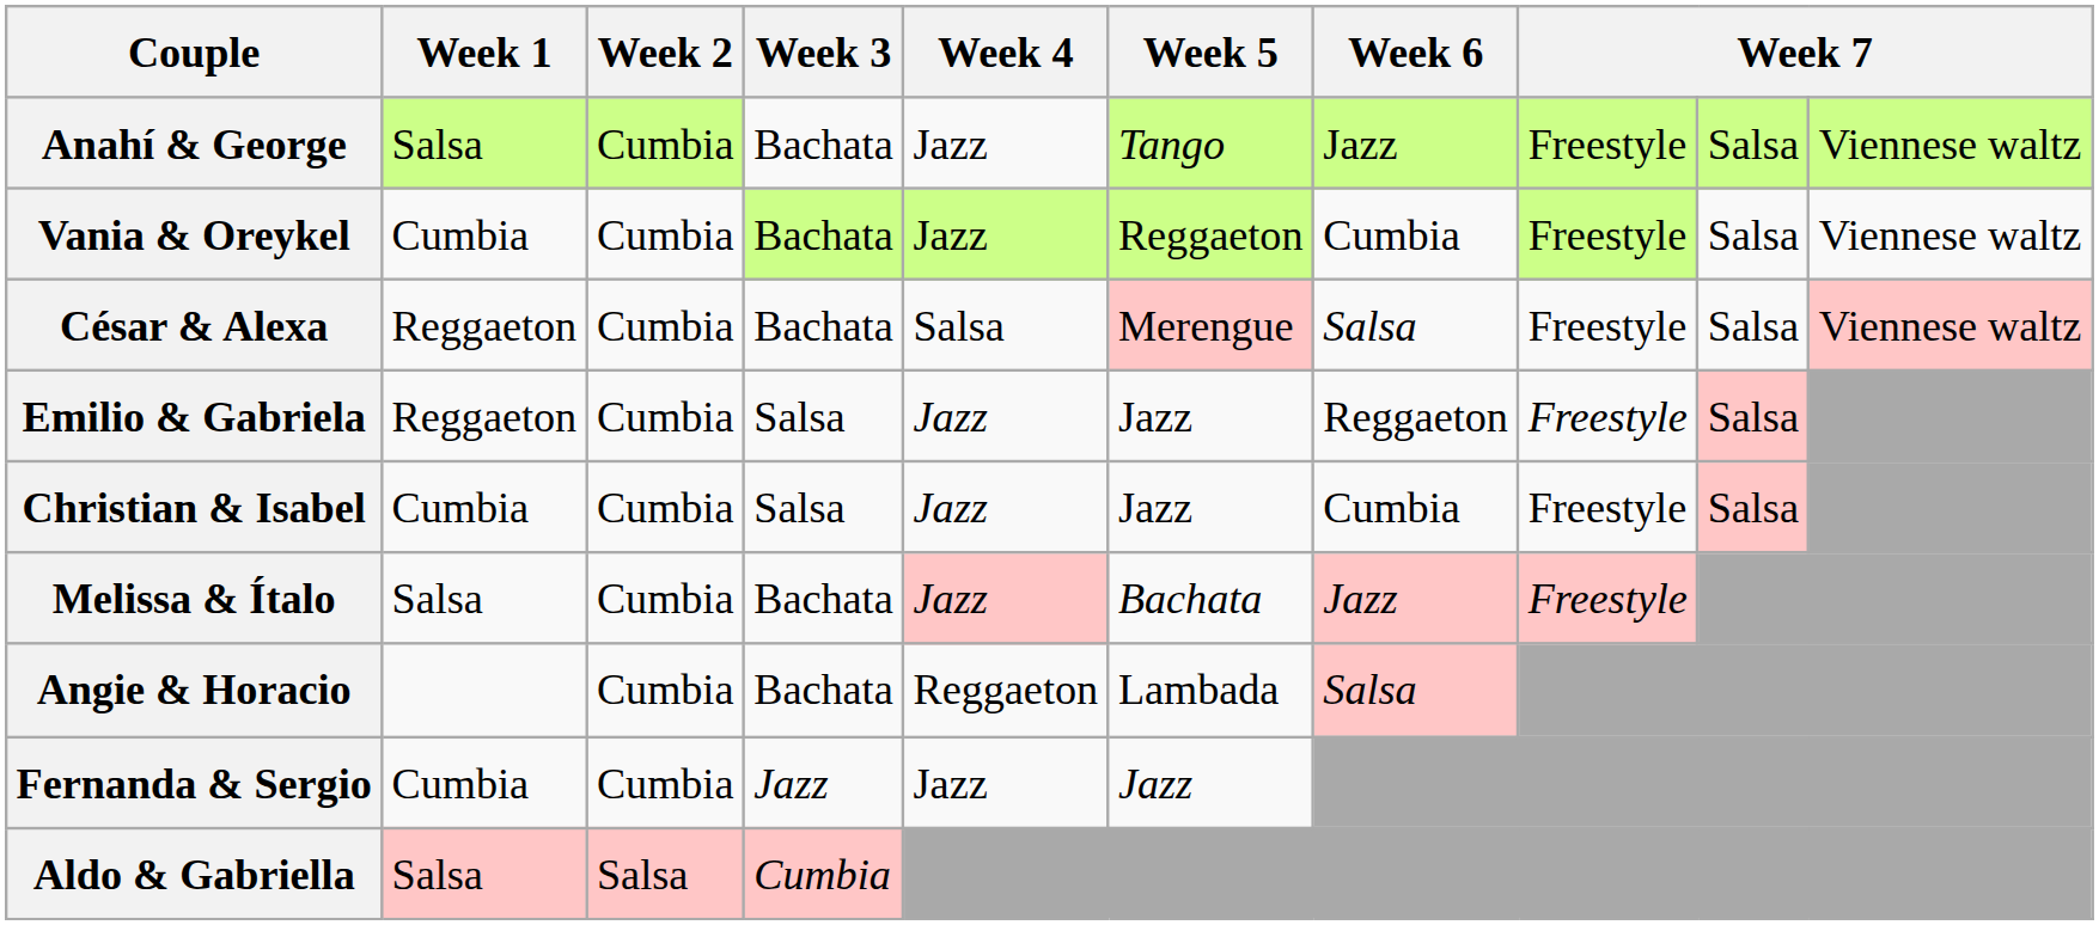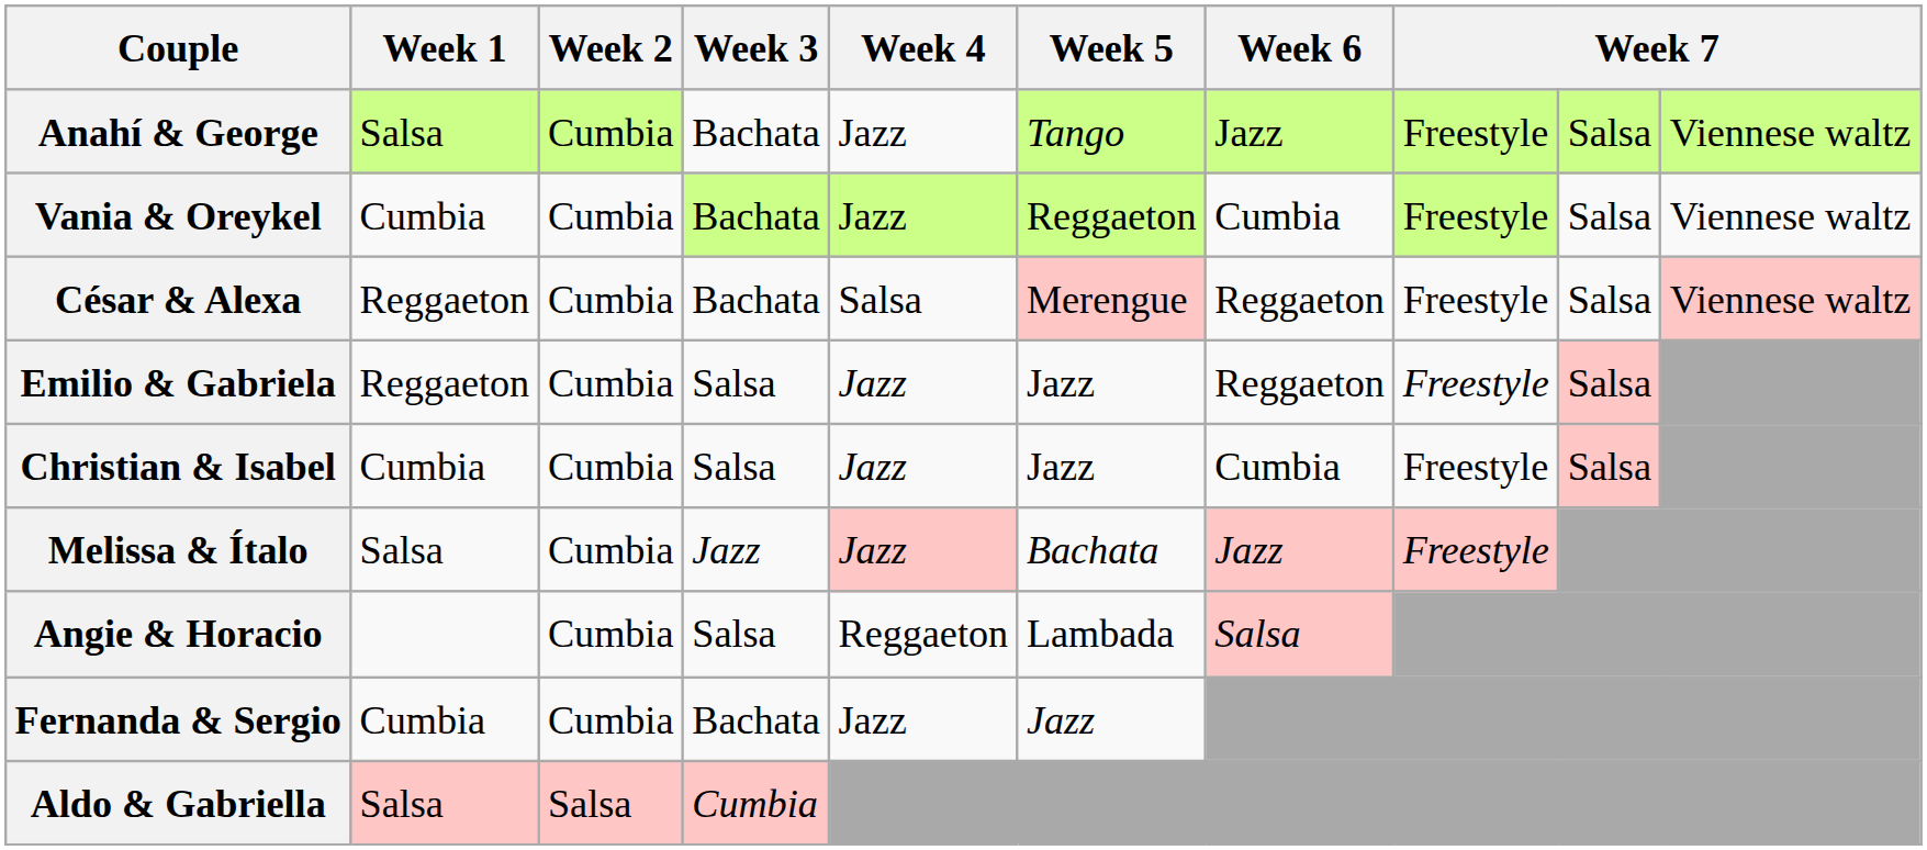César & Alexa | Week 6: Salsa -> Reggaeton
Melissa & Ítalo | Week 3: Bachata -> Jazz
Angie & Horacio | Week 3: Bachata -> Salsa
Fernanda & Sergio | Week 3: Jazz -> Bachata
